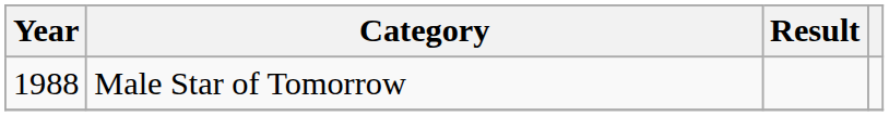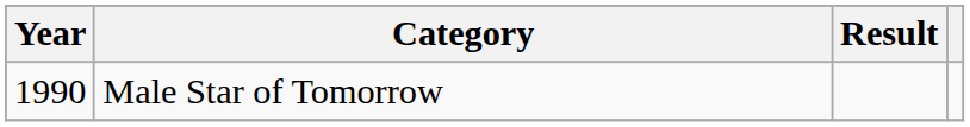Male Star of Tomorrow | Year: 1988 -> 1990
